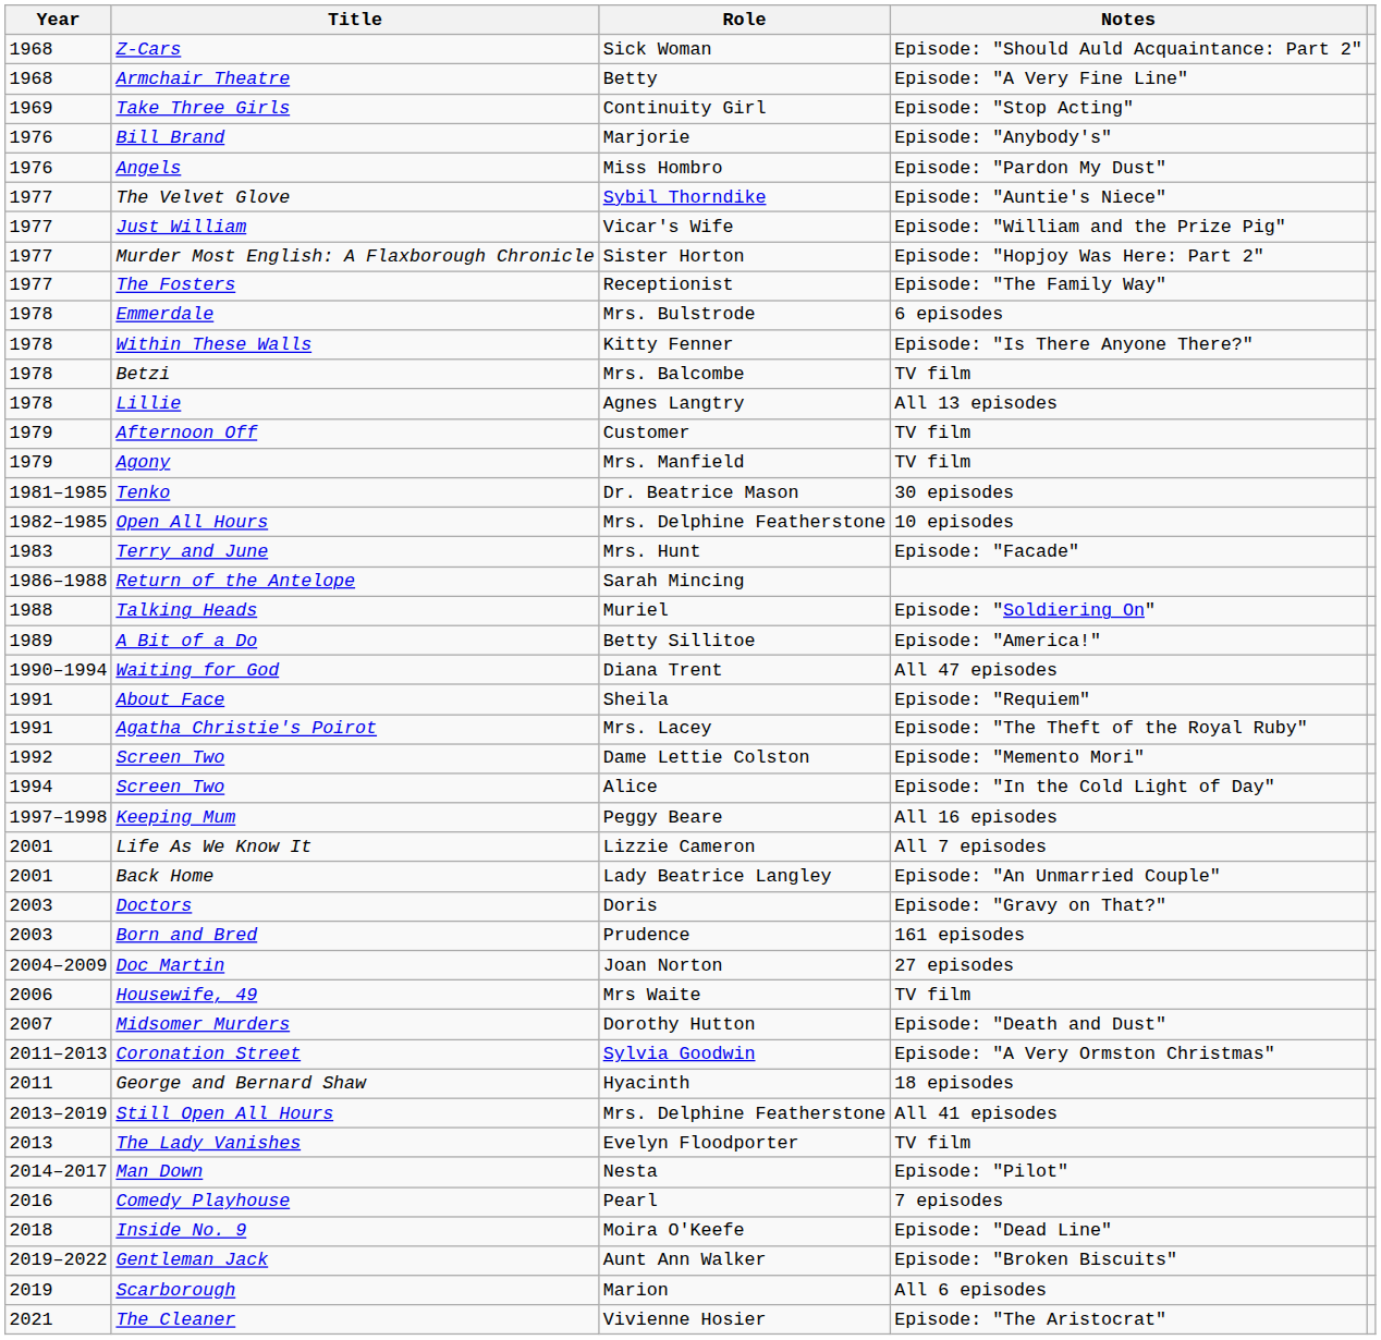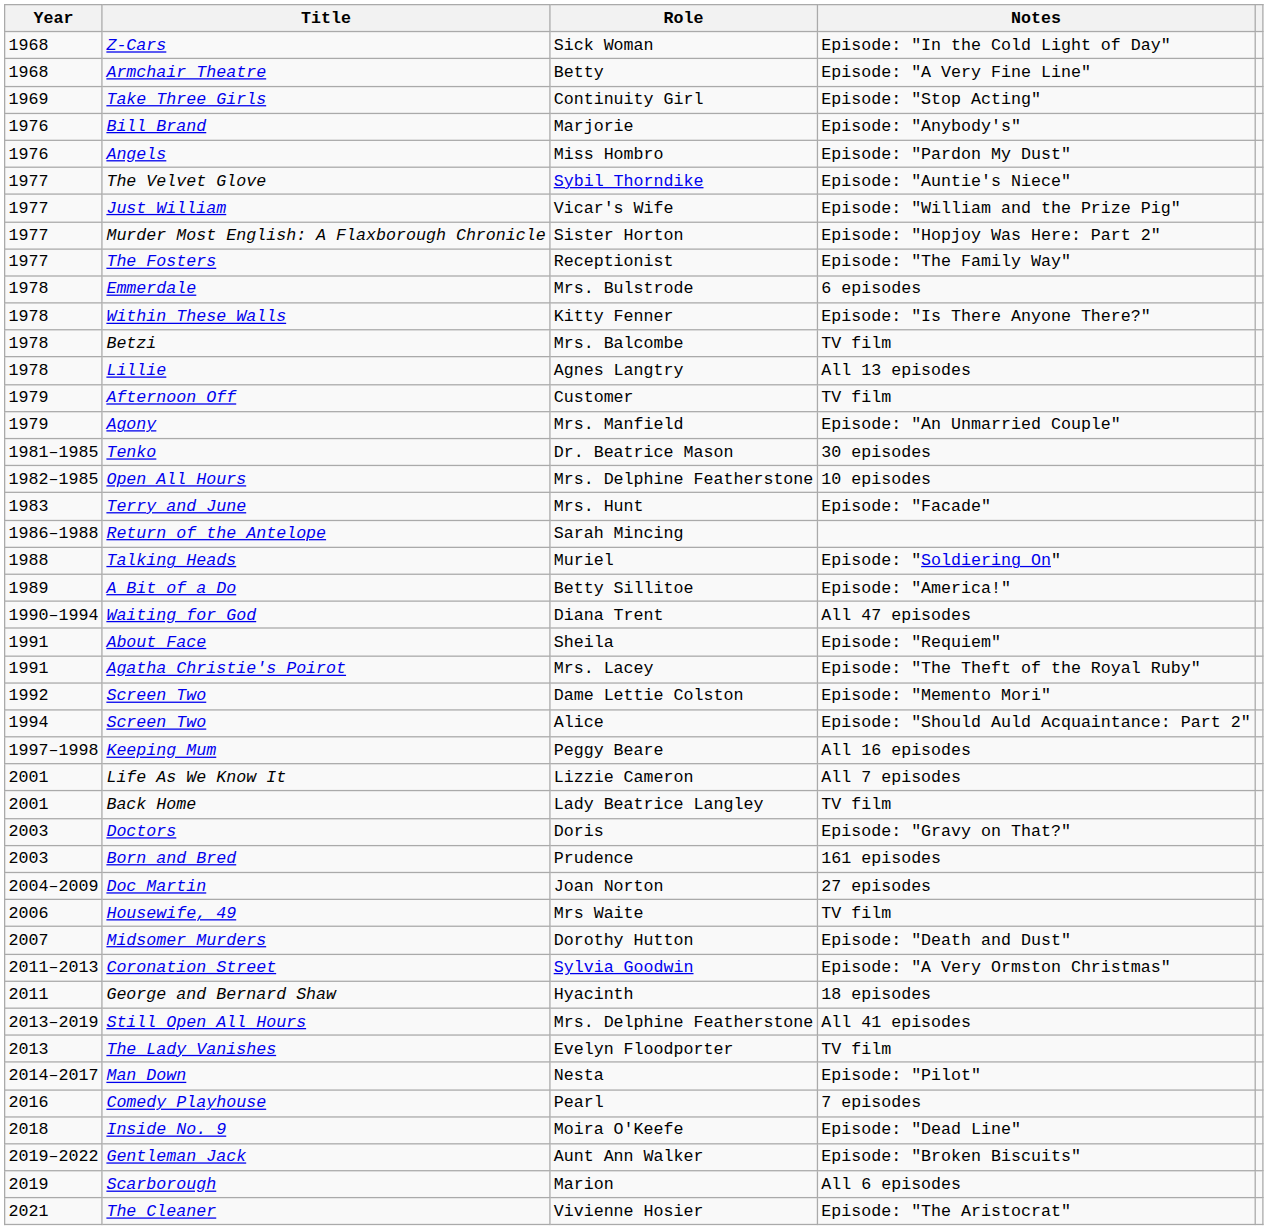Z-Cars | Notes: Episode: "Should Auld Acquaintance: Part 2" -> Episode: "In the Cold Light of Day"
Agony | Notes: TV film -> Episode: "An Unmarried Couple"
Screen Two / Alice | Notes: Episode: "In the Cold Light of Day" -> Episode: "Should Auld Acquaintance: Part 2"
Back Home | Notes: Episode: "An Unmarried Couple" -> TV film
